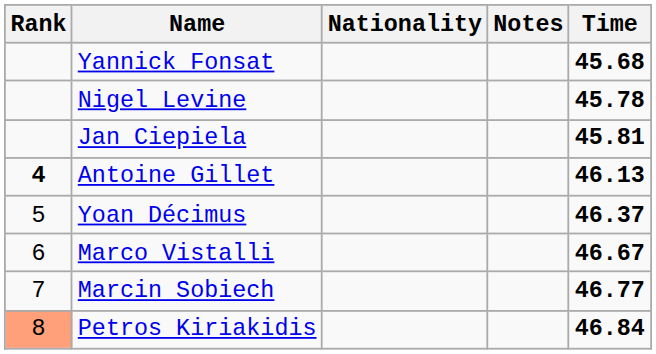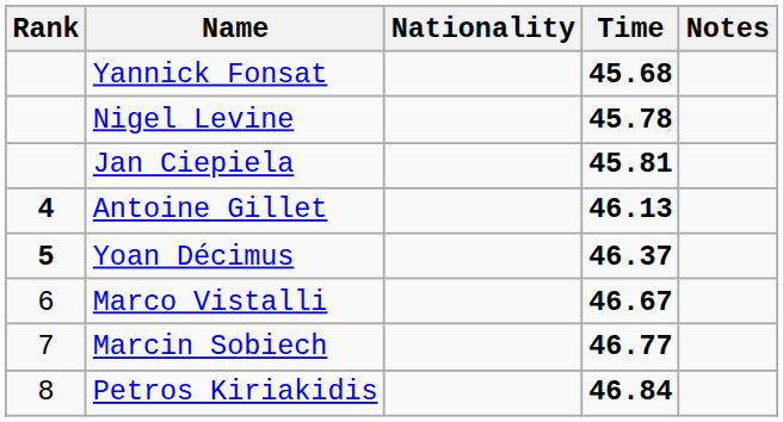columns swapped: Time <-> Notes
Yoan Décimus | Rank: normal -> bold
Petros Kiriakidis | Rank: lightsalmon background -> no background
